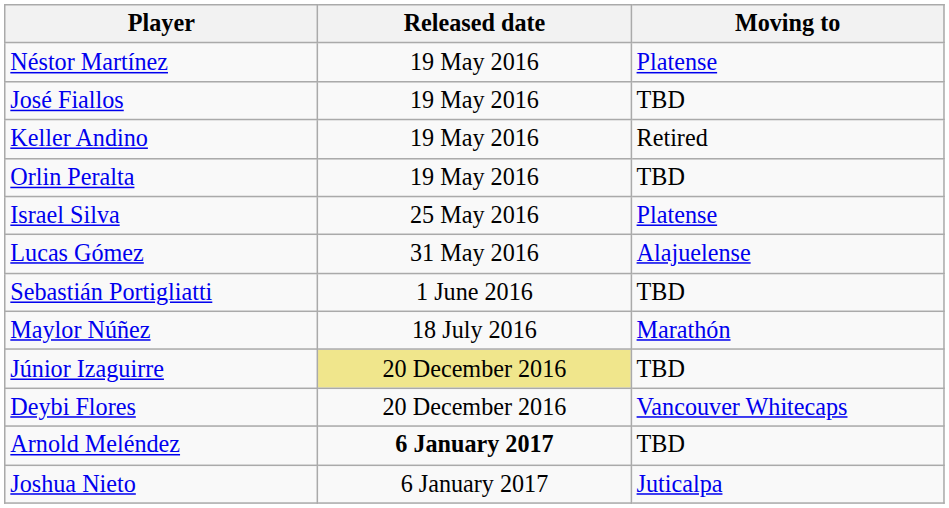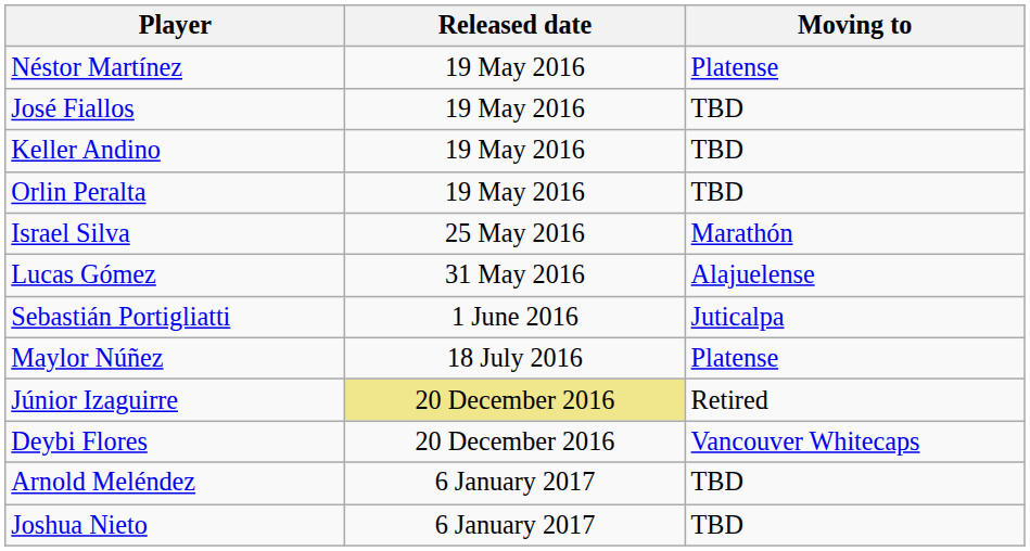Keller Andino | Moving to: Retired -> TBD
Israel Silva | Moving to: Platense -> Marathón
Sebastián Portigliatti | Moving to: TBD -> Juticalpa
Maylor Núñez | Moving to: Marathón -> Platense
Júnior Izaguirre | Moving to: TBD -> Retired
Arnold Meléndez | Released date: bold -> normal
Joshua Nieto | Moving to: Juticalpa -> TBD
